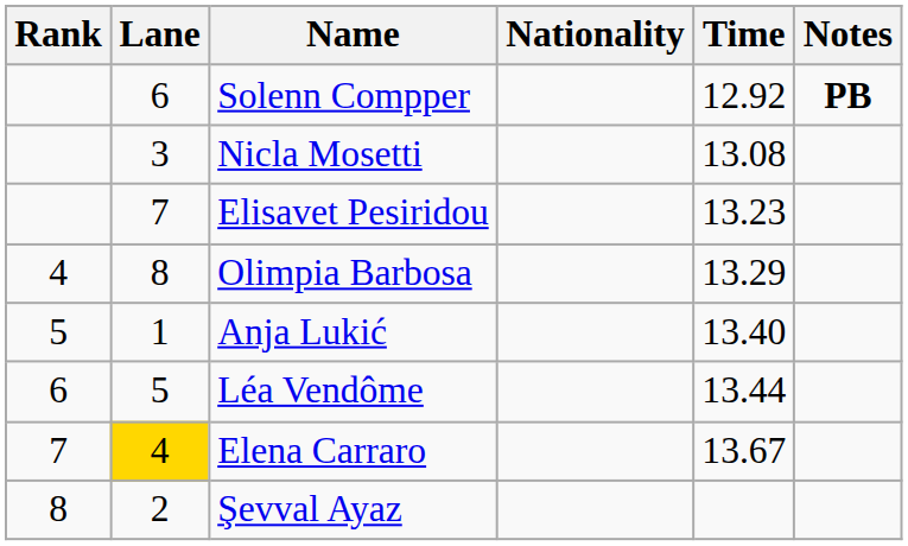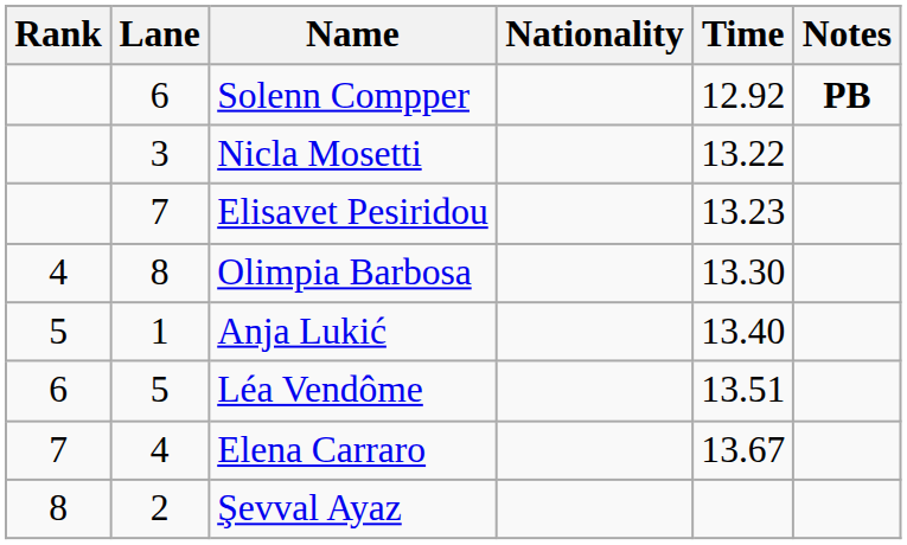Nicla Mosetti | Time: 13.08 -> 13.22
Olimpia Barbosa | Time: 13.29 -> 13.30
Léa Vendôme | Time: 13.44 -> 13.51
Elena Carraro | Lane: gold background -> no background
